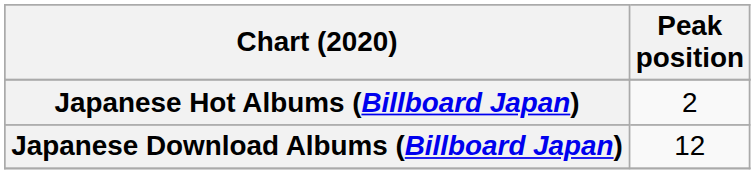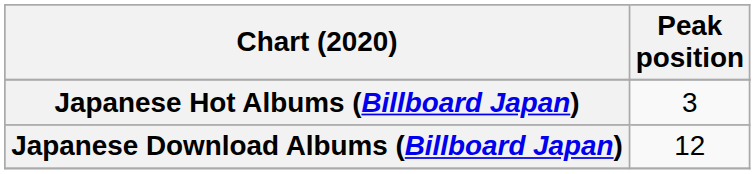Japanese Hot Albums (Billboard Japan) | Peak position: 2 -> 3
